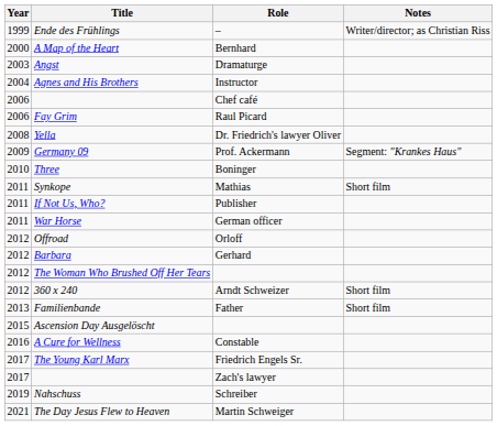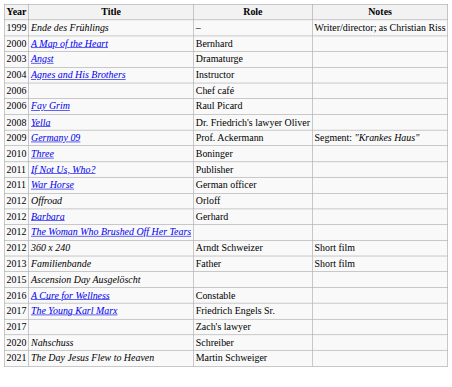- row: 2011 | Synkope | Mathias | Short film
Nahschuss | Year: 2019 -> 2020
